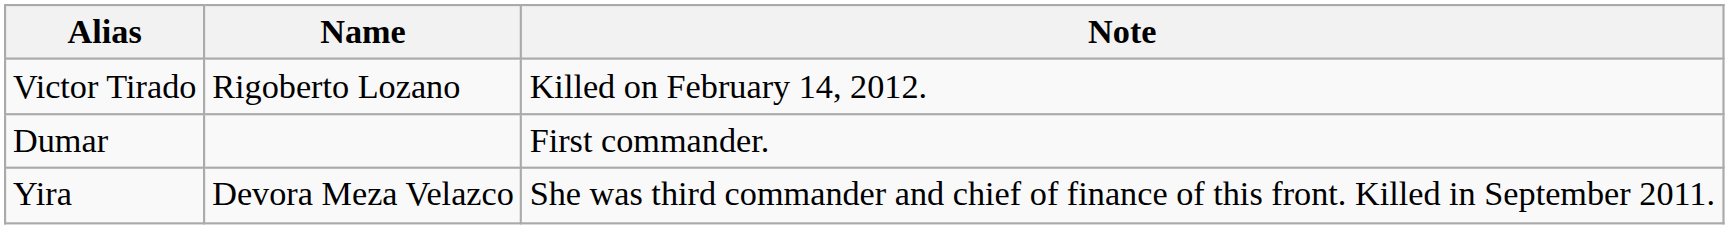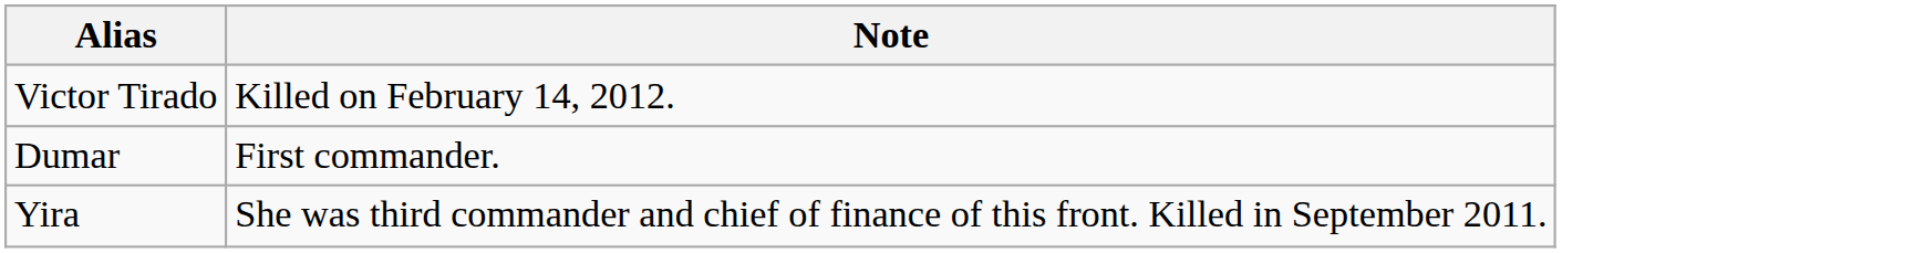- column: Name | Rigoberto Lozano | Devora Meza Velazco
